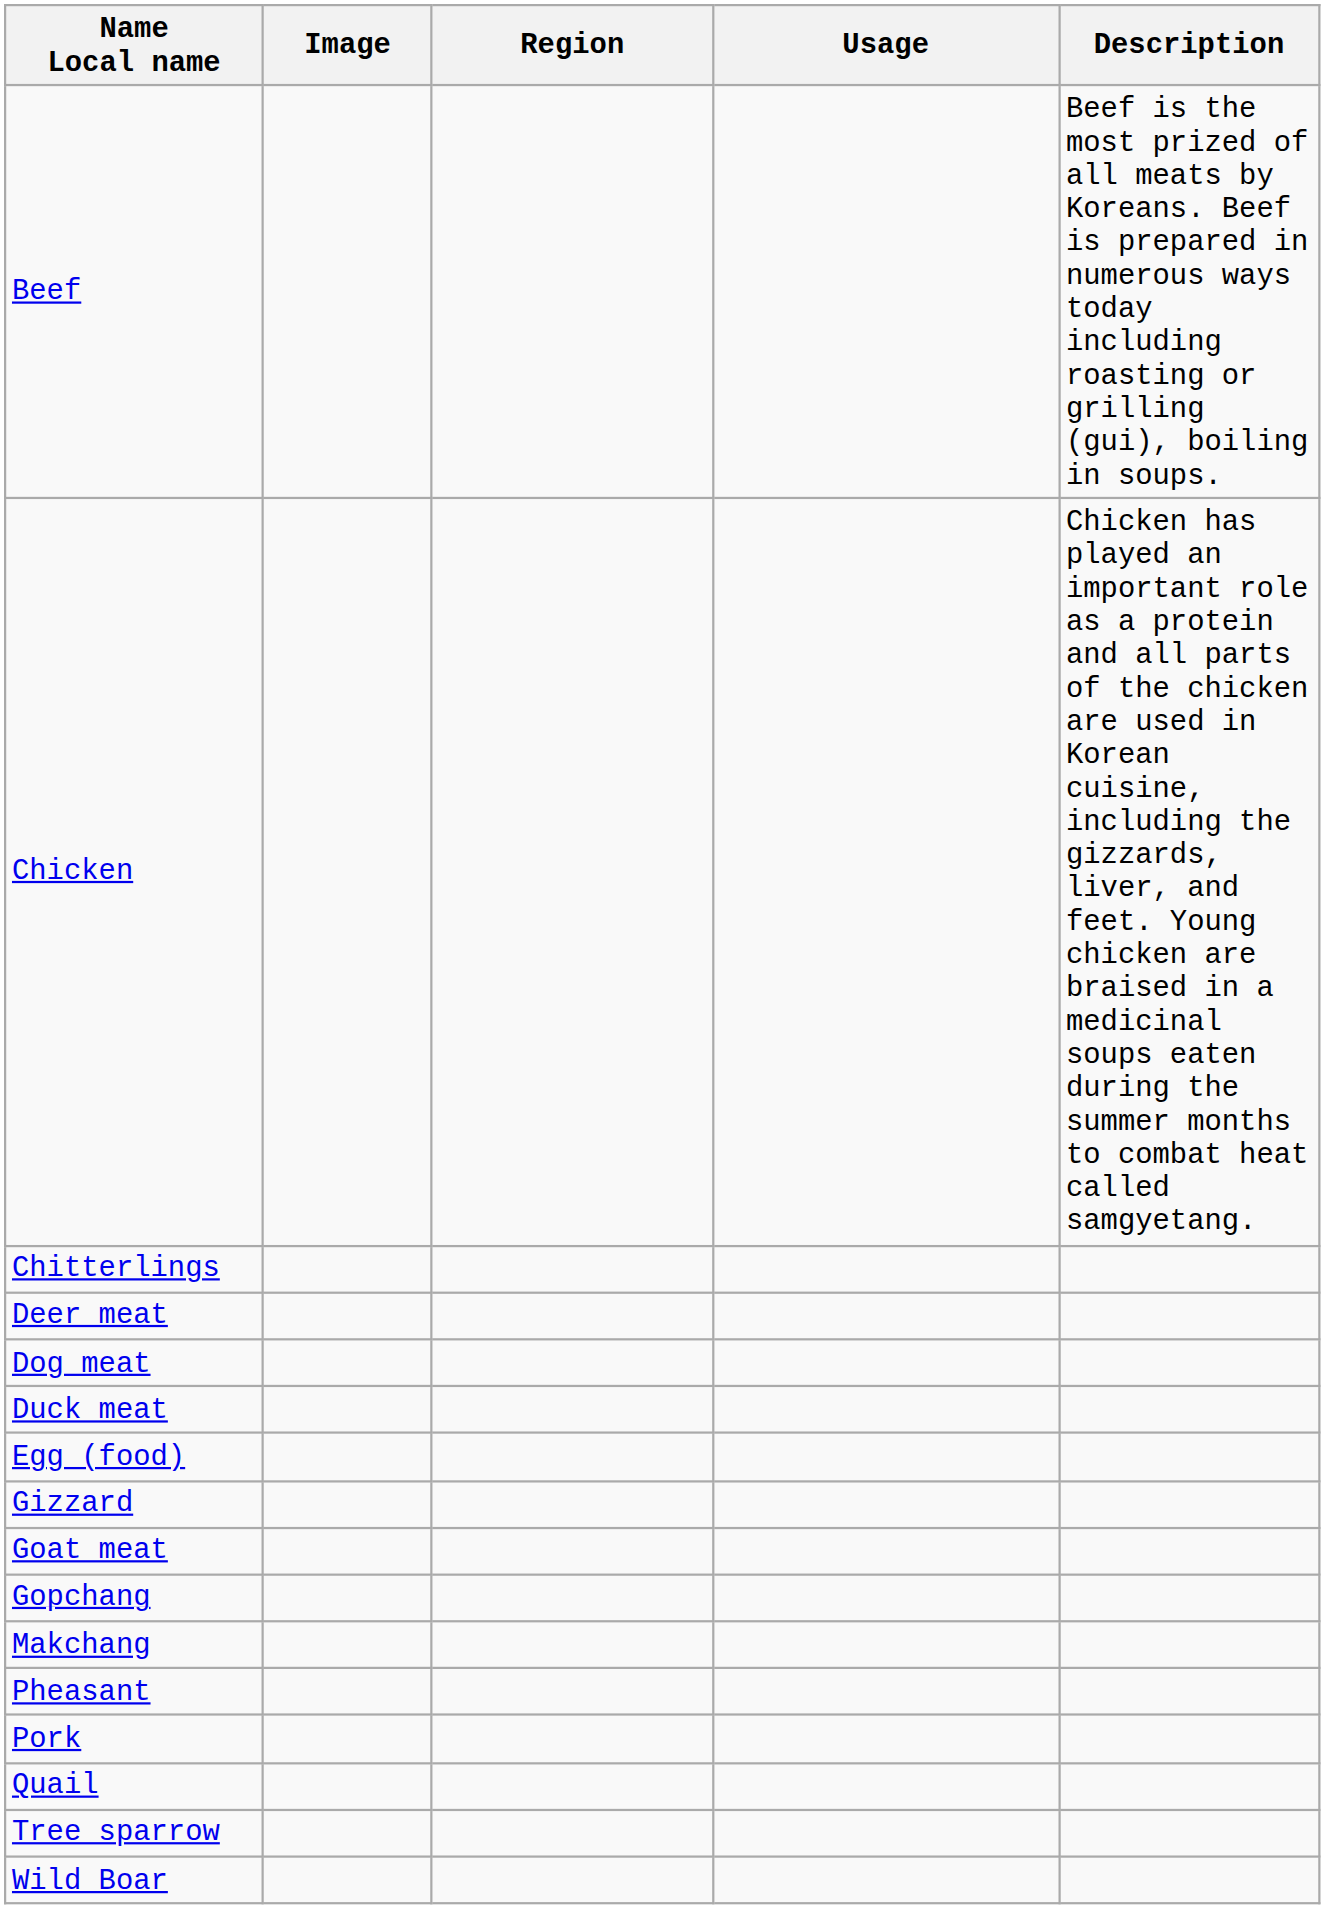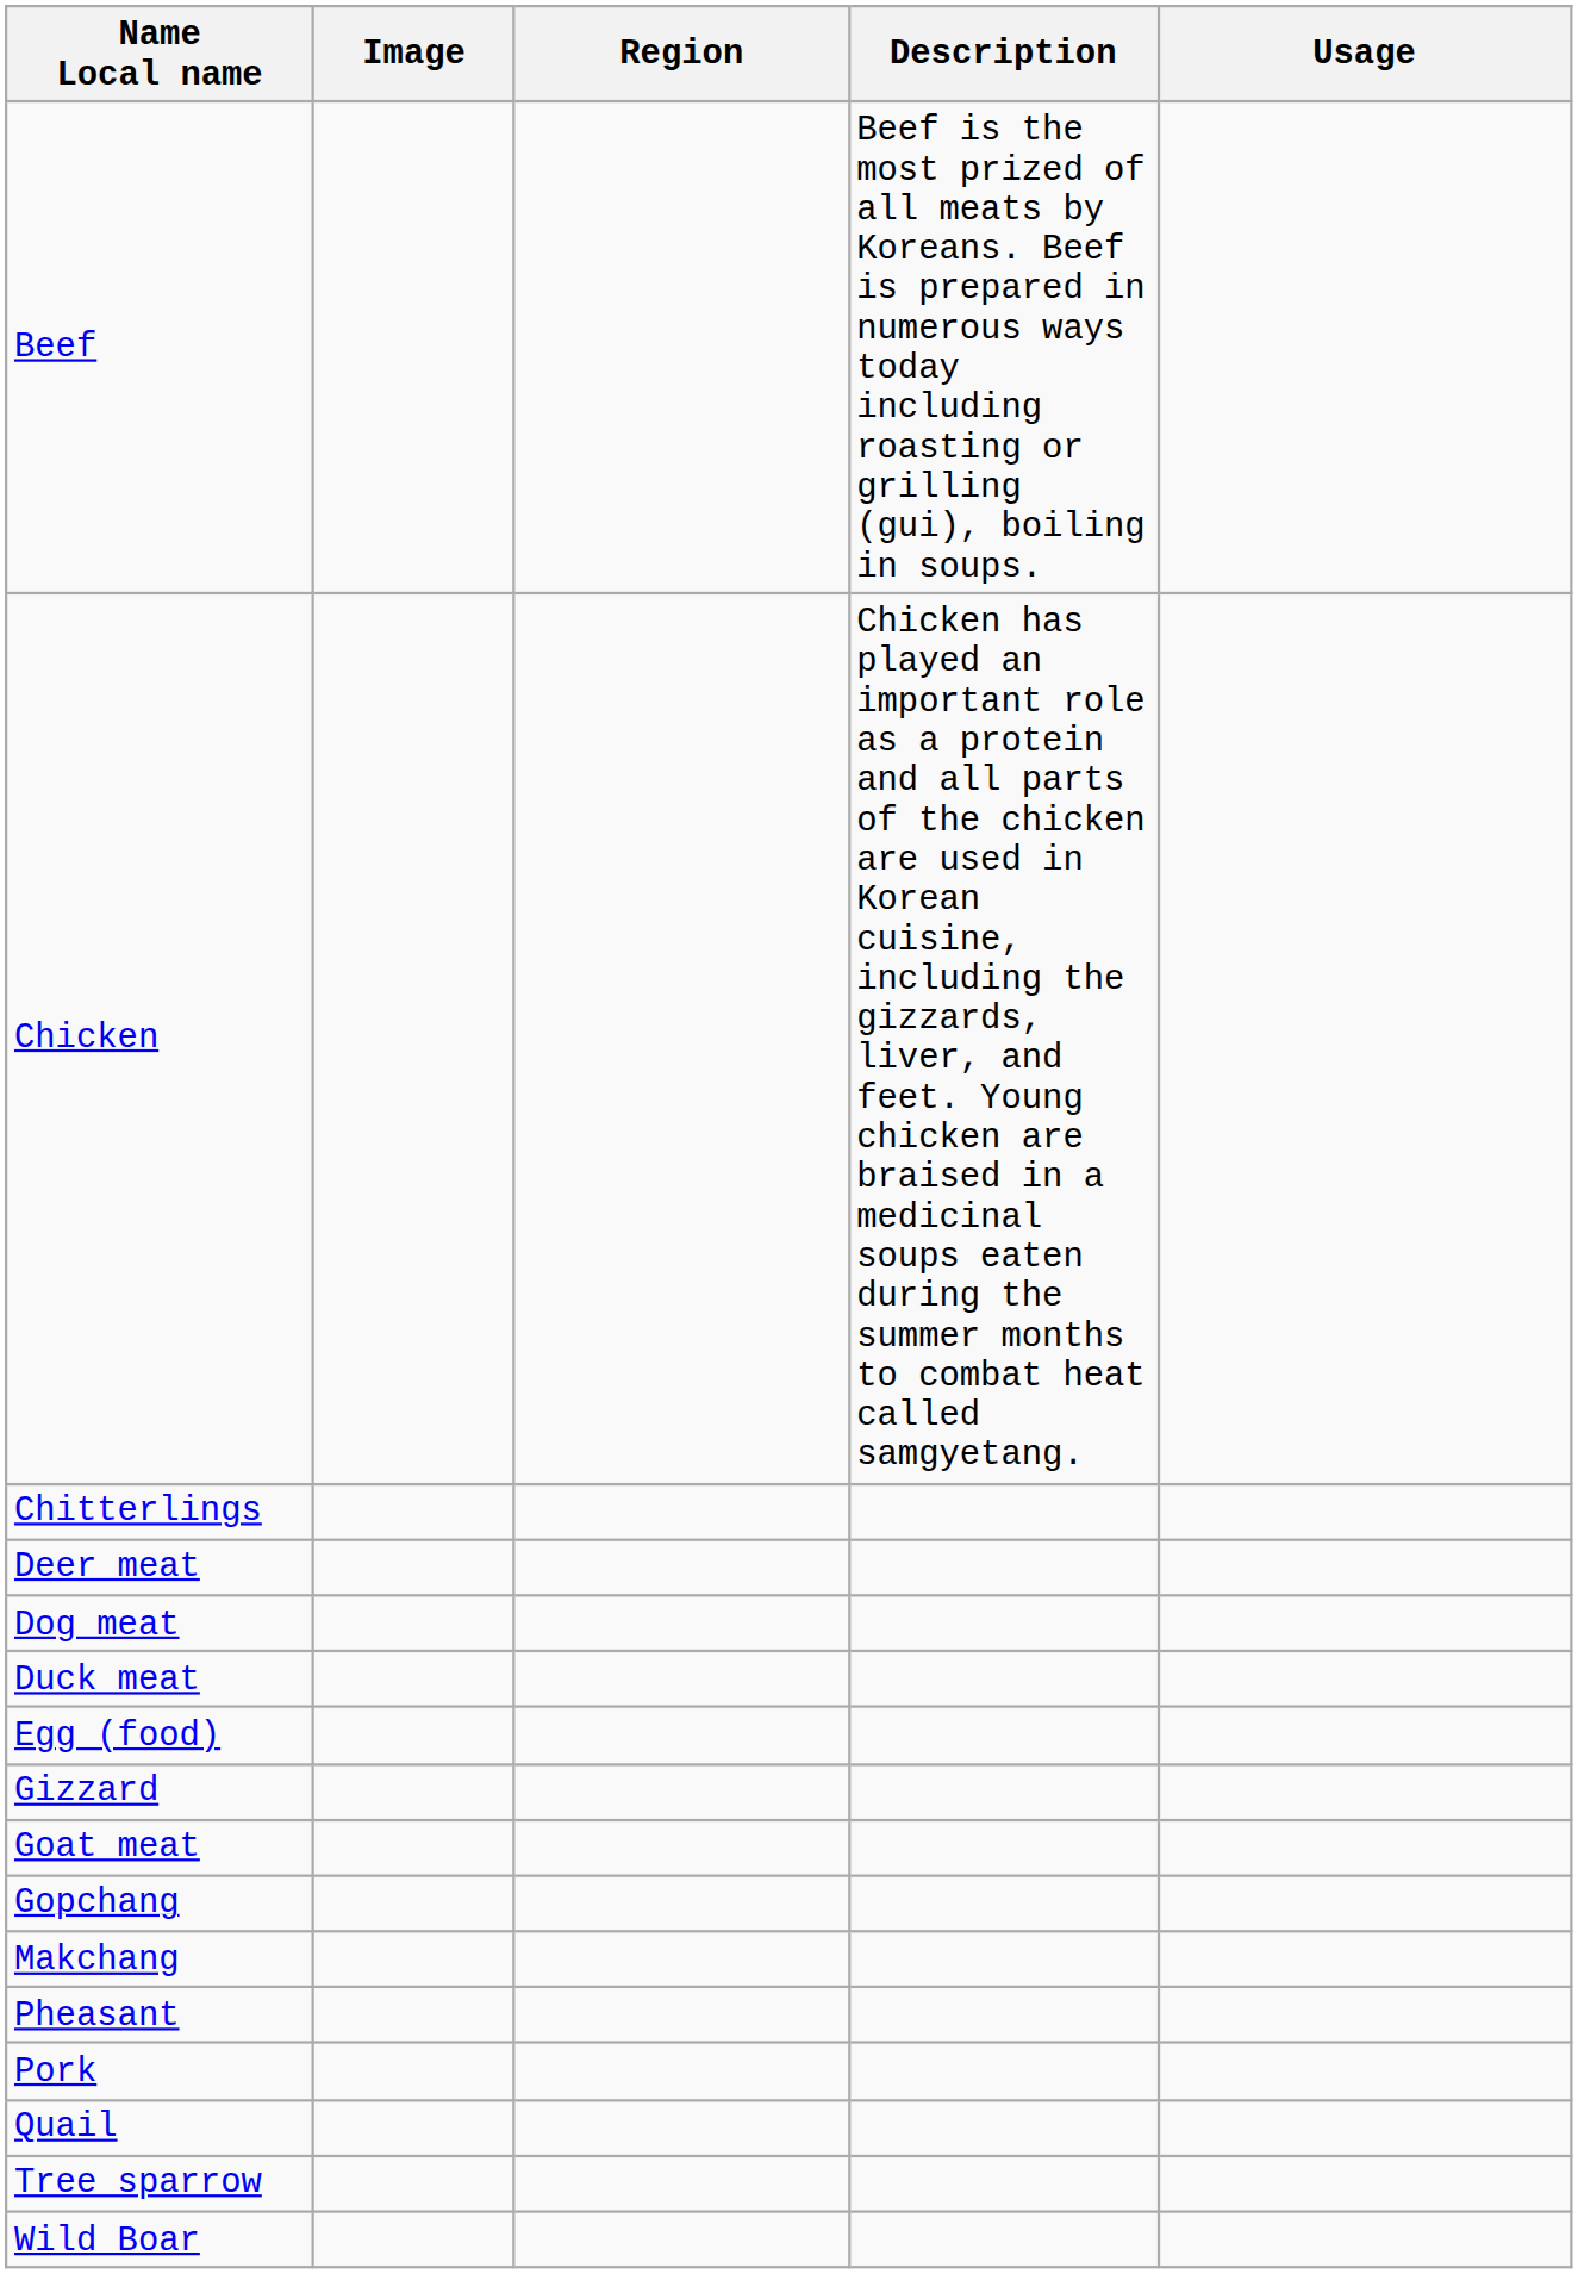columns swapped: Usage <-> Description
